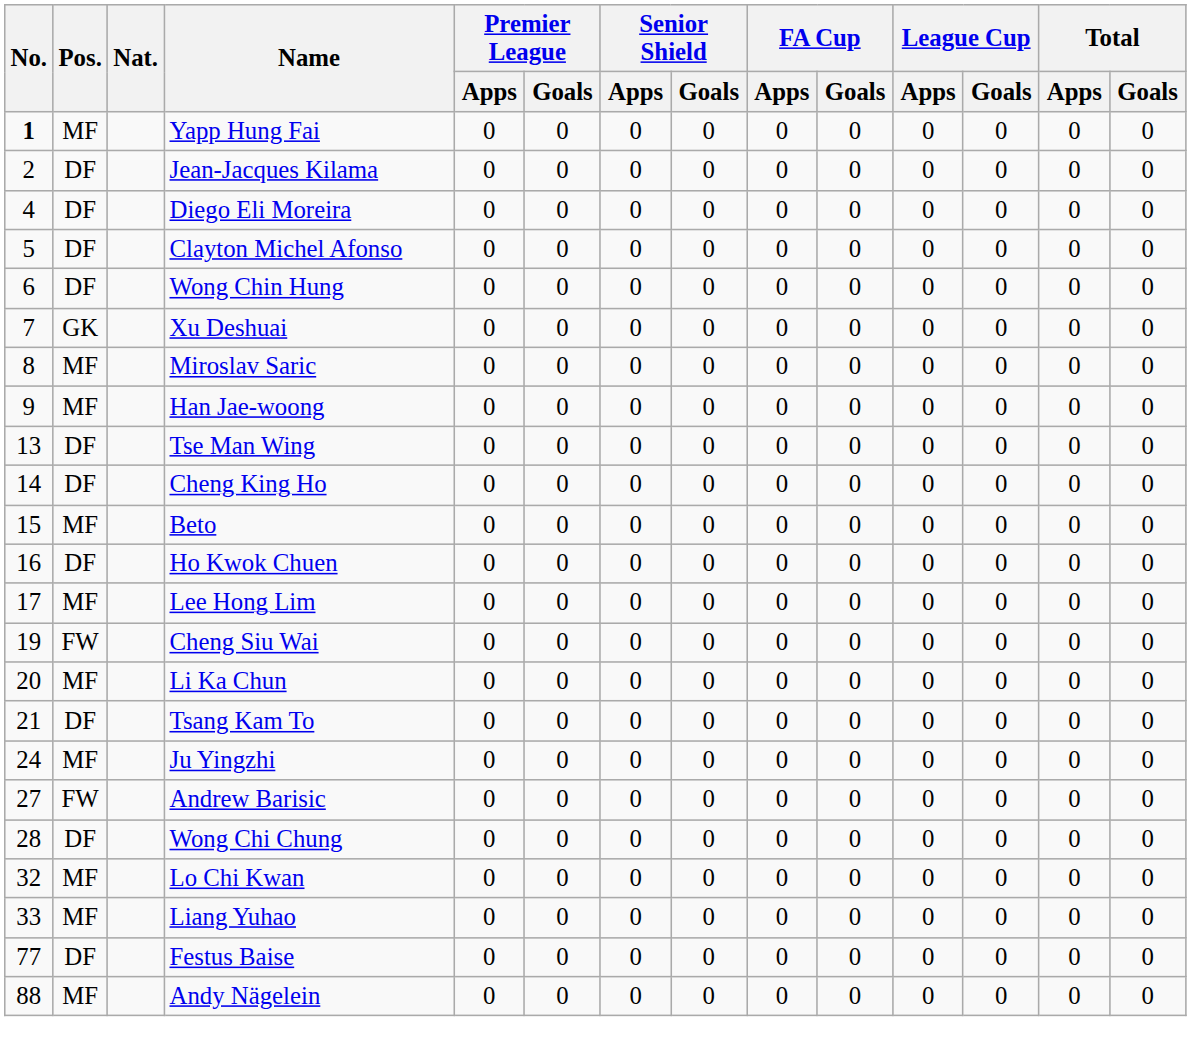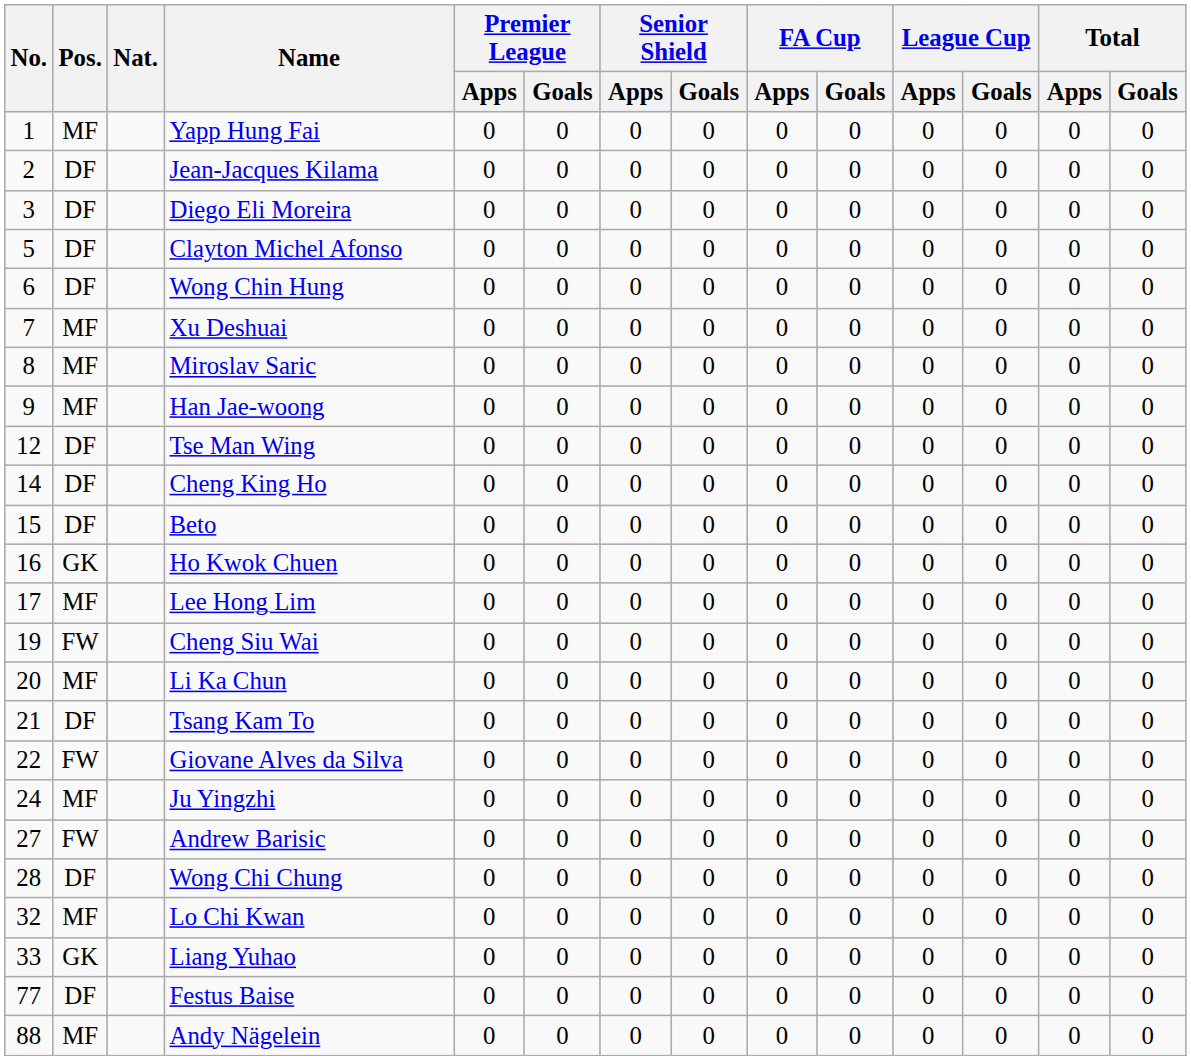Yapp Hung Fai | No.: bold -> normal
Diego Eli Moreira | No.: 4 -> 3
Xu Deshuai | Pos.: GK -> MF
Tse Man Wing | No.: 13 -> 12
Beto | Pos.: MF -> DF
Ho Kwok Chuen | Pos.: DF -> GK
+ row: 22 | FW | Giovane Alves da Silva | 0 | 0 | 0 | 0 | 0 | 0 | 0 | 0 | 0 | 0
Liang Yuhao | Pos.: MF -> GK
